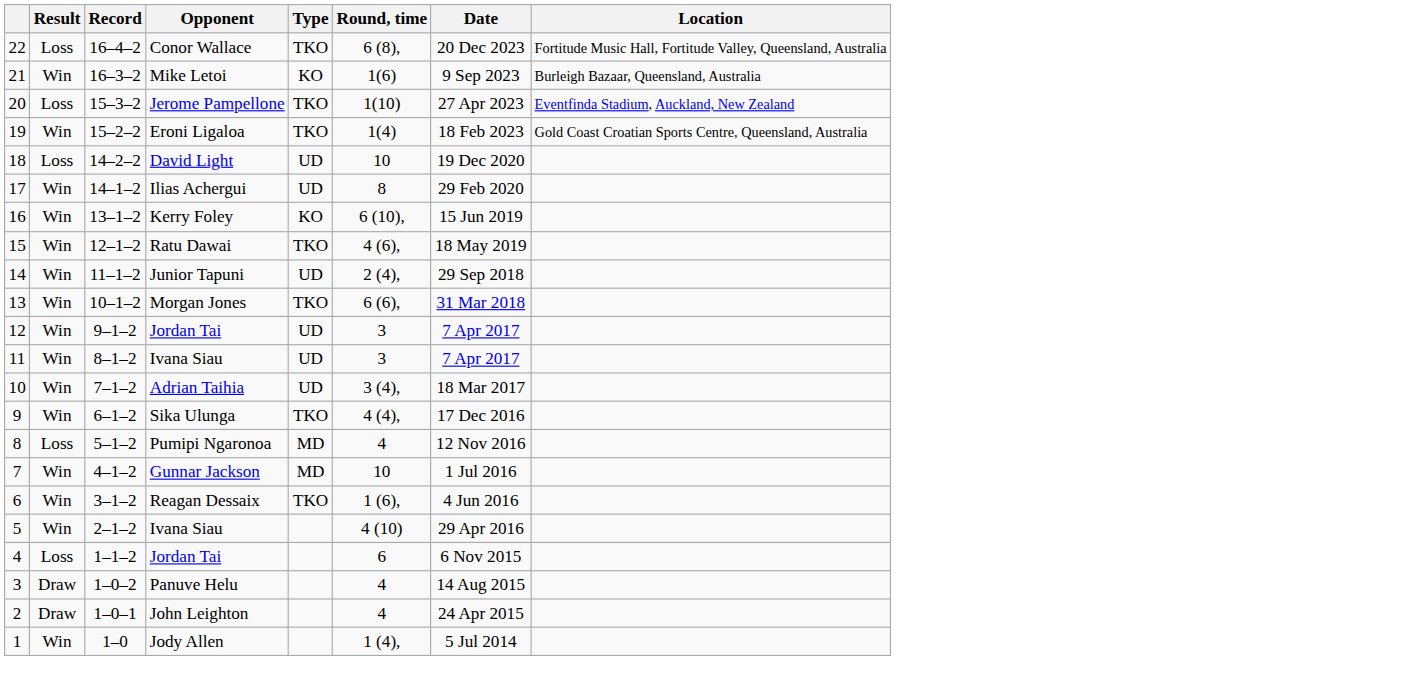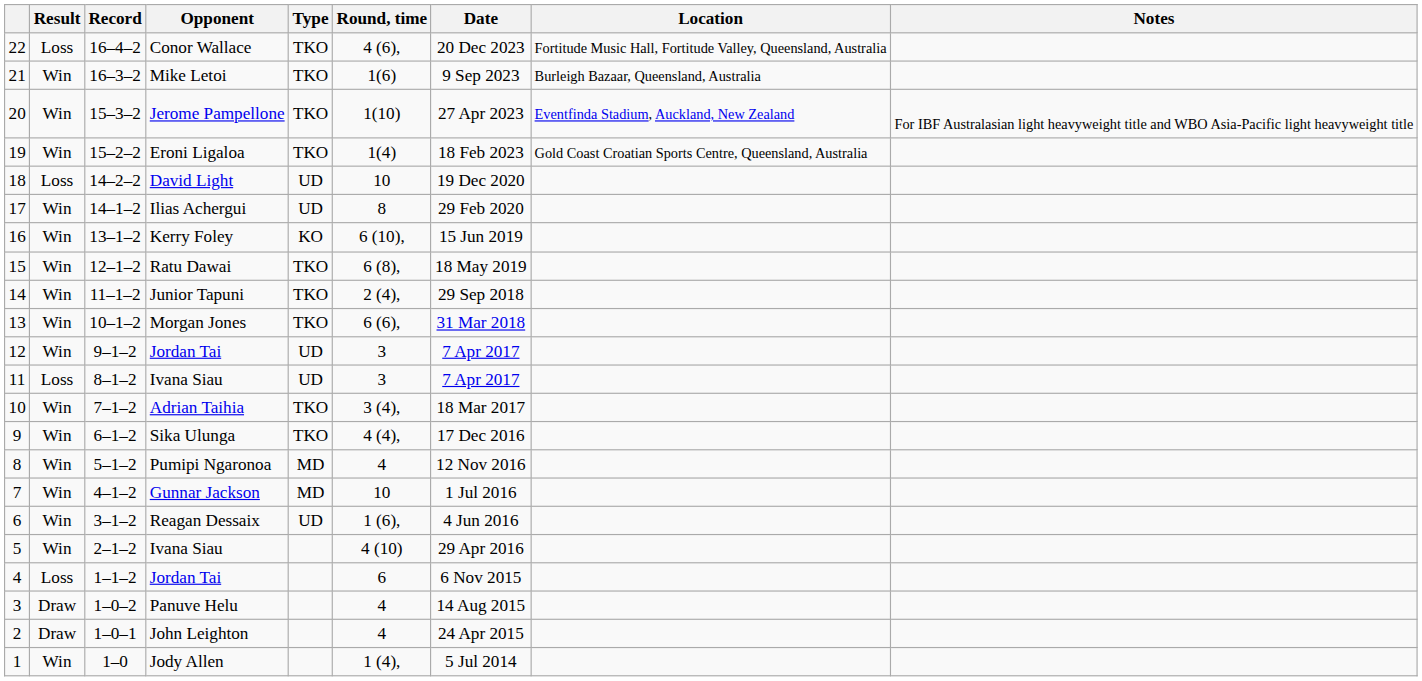+ column: Notes | For IBF Australasian light heavyweight title and WBO Asia-Pacific light heavyweight title
Conor Wallace | Round, time: 6 (8), -> 4 (6),
Mike Letoi | Type: KO -> TKO
Jerome Pampellone | Result: Loss -> Win
Ratu Dawai | Round, time: 4 (6), -> 6 (8),
Junior Tapuni | Type: UD -> TKO
11 / Ivana Siau | Result: Win -> Loss
Adrian Taihia | Type: UD -> TKO
Pumipi Ngaronoa | Result: Loss -> Win
Reagan Dessaix | Type: TKO -> UD
